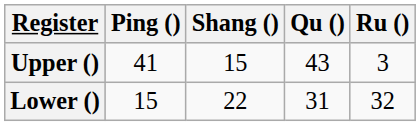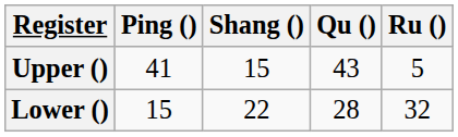Upper () | Ru (): 3 -> 5
Lower () | Qu (): 31 -> 28
